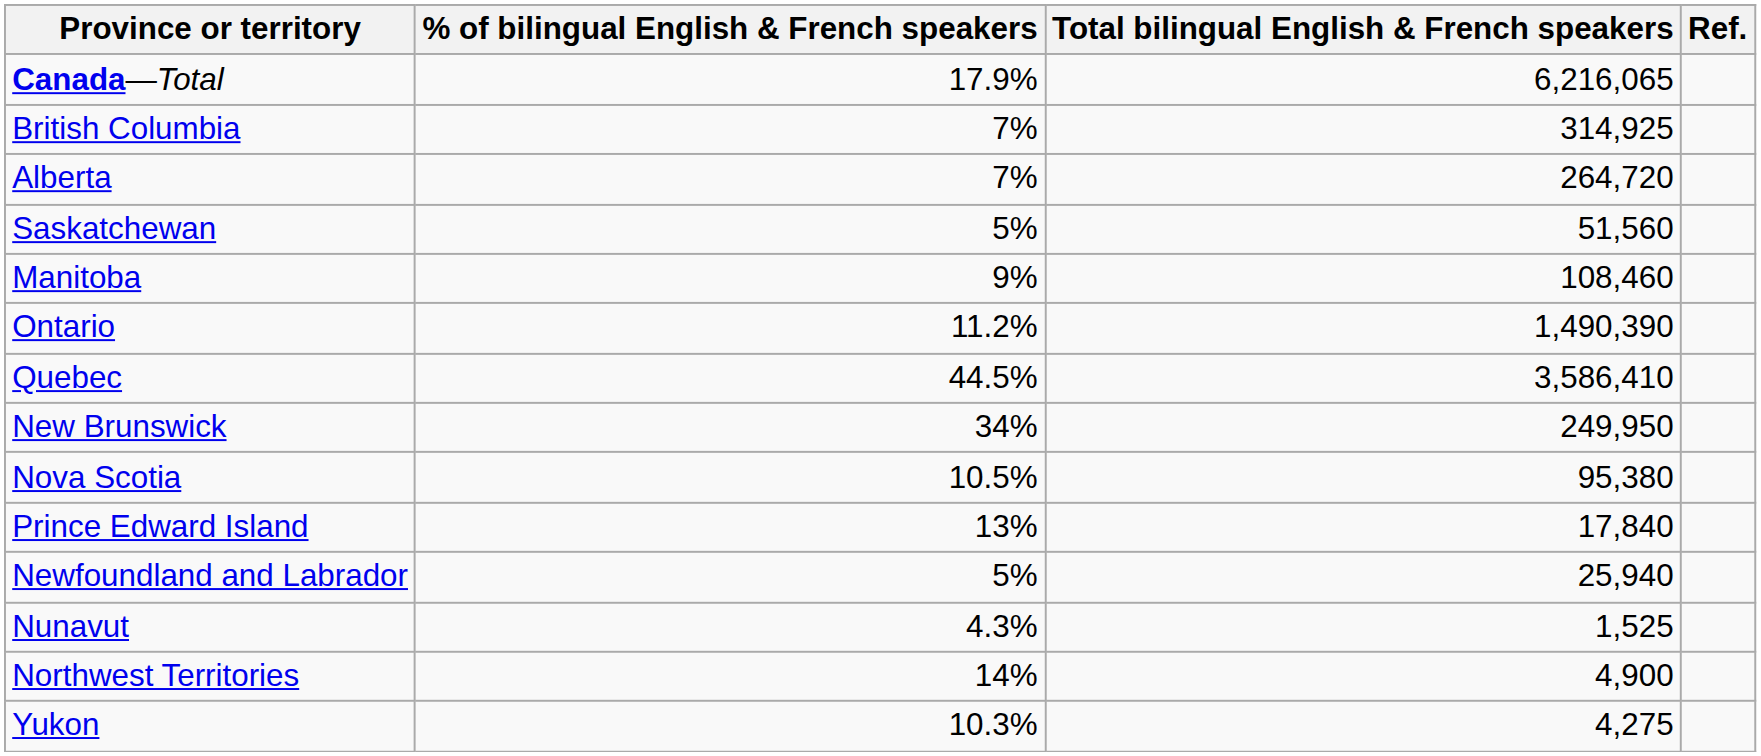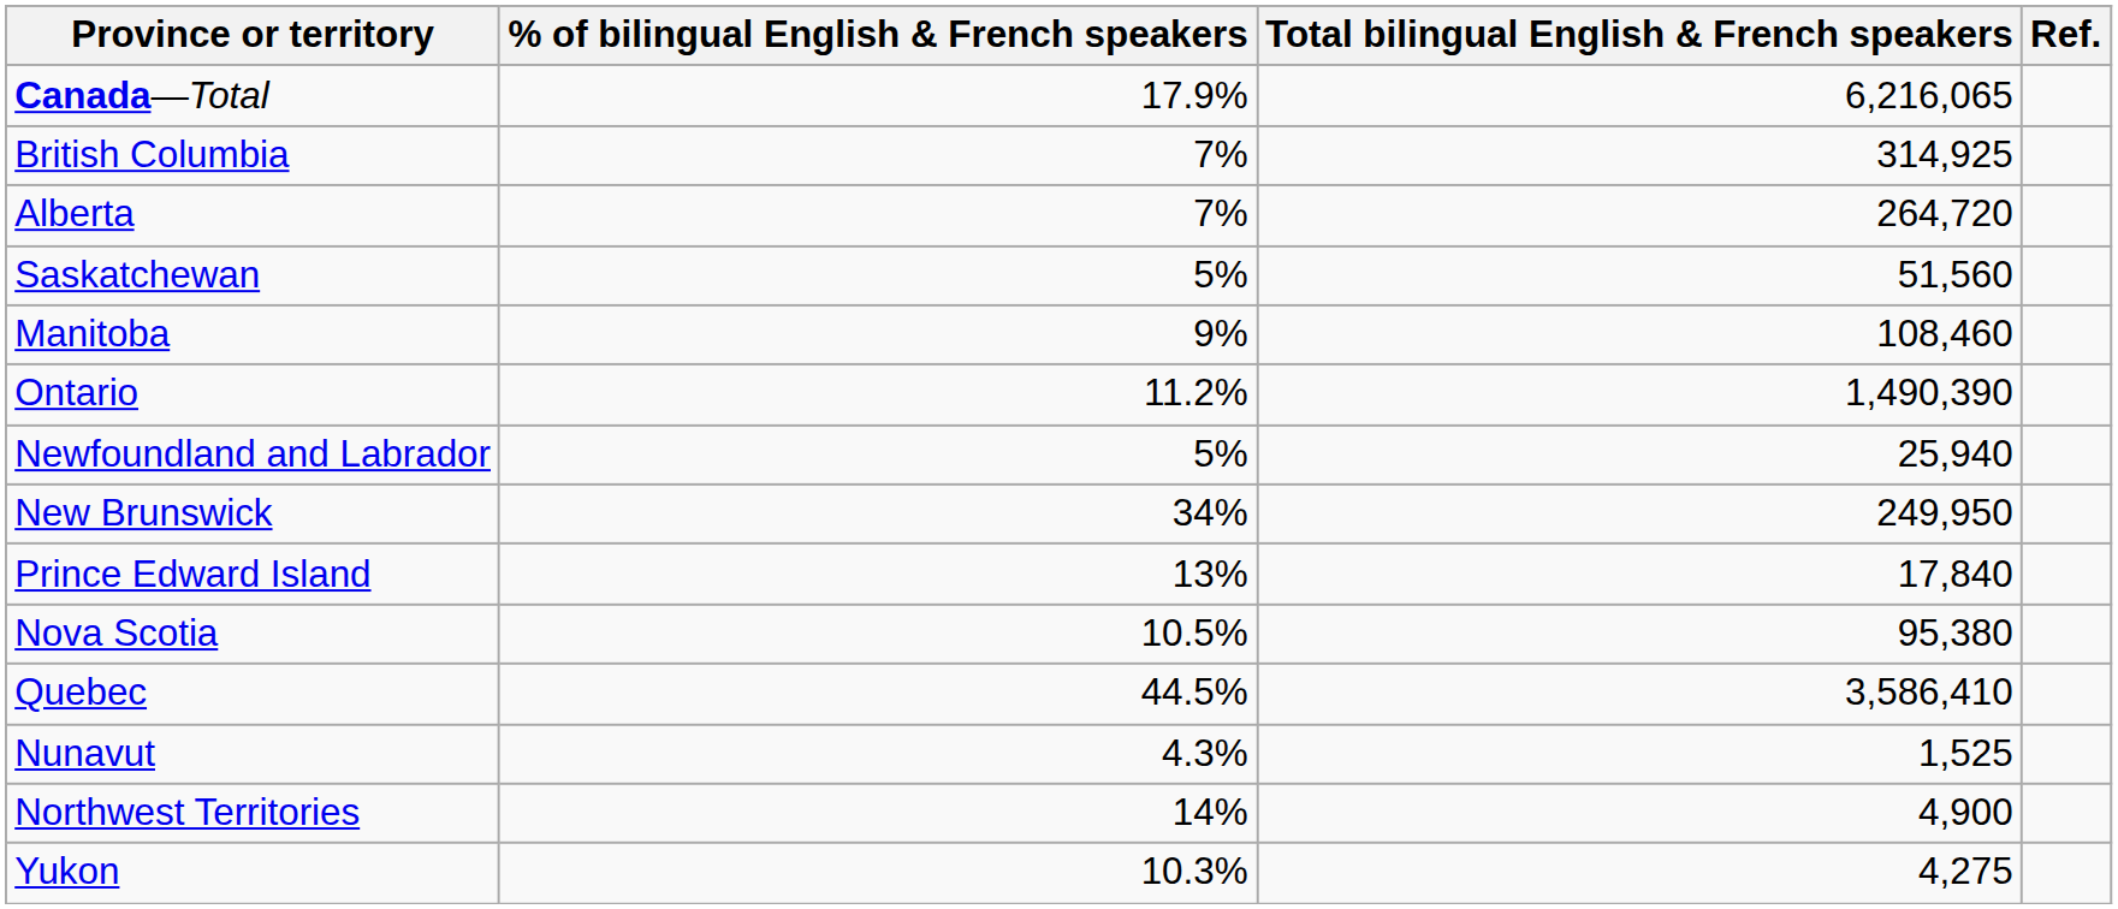rows swapped: Quebec <-> Newfoundland and Labrador
rows swapped: Nova Scotia <-> Prince Edward Island
